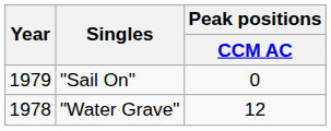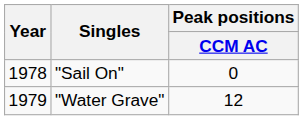"Sail On" | Year: 1979 -> 1978
"Water Grave" | Year: 1978 -> 1979
